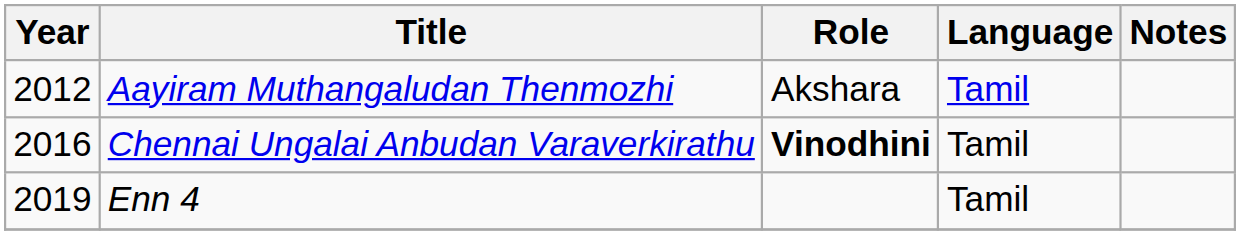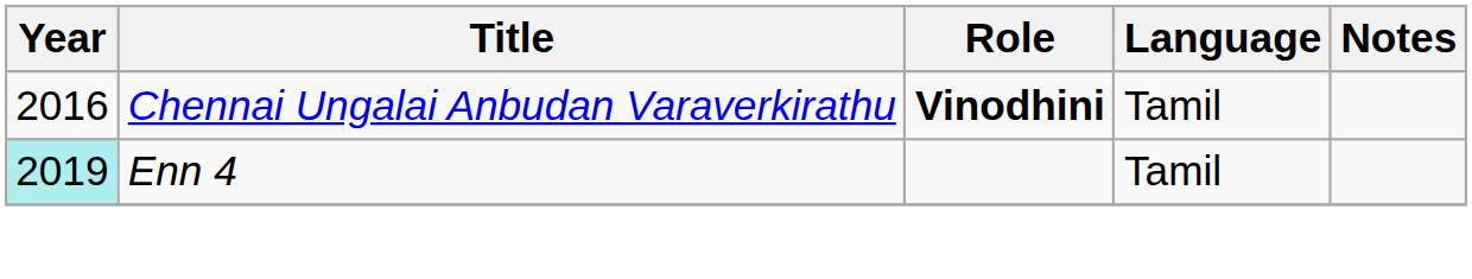- row: 2012 | Aayiram Muthangaludan Thenmozhi | Akshara | Tamil
Enn 4 | Year: no background -> paleturquoise background
